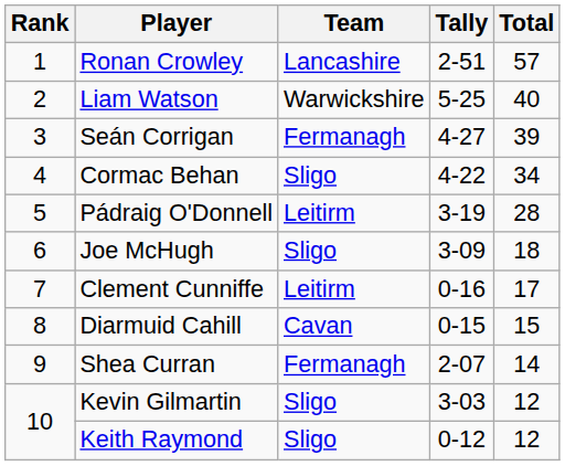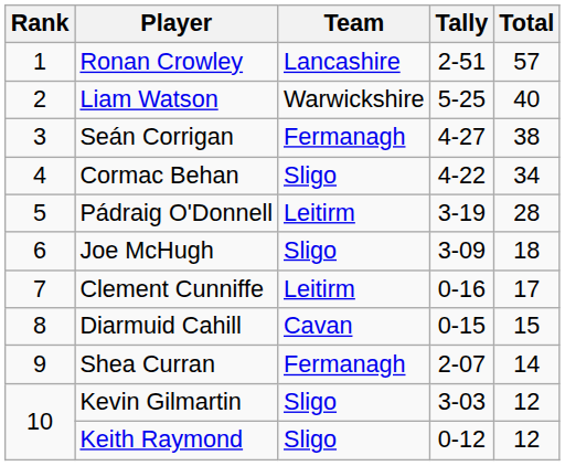Seán Corrigan | Total: 39 -> 38
